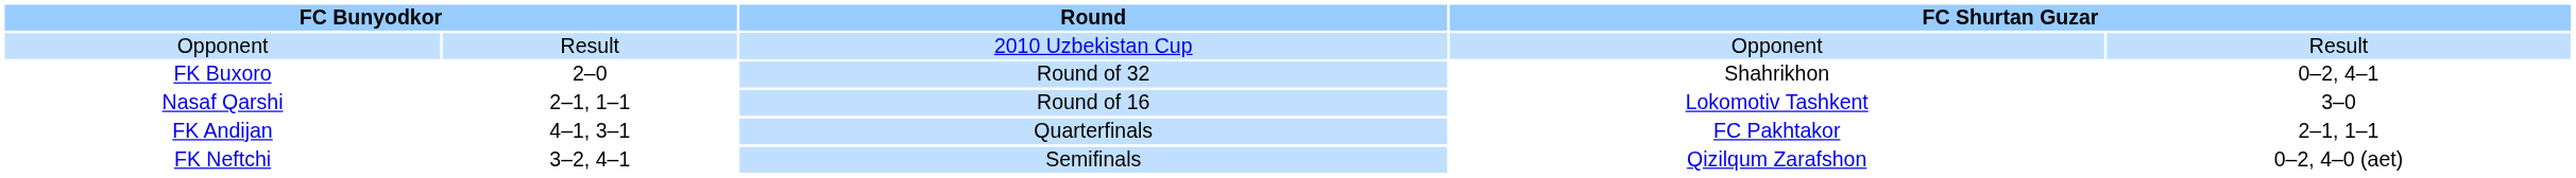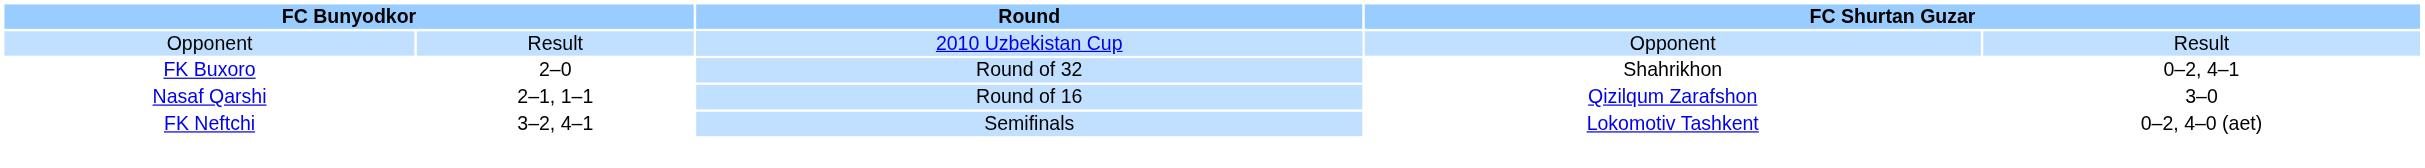Nasaf Qarshi | column 4: Lokomotiv Tashkent -> Qizilqum Zarafshon
- row: FK Andijan | 4–1, 3–1 | Quarterfinals | FC Pakhtakor | 2–1, 1–1
FK Neftchi | column 4: Qizilqum Zarafshon -> Lokomotiv Tashkent
